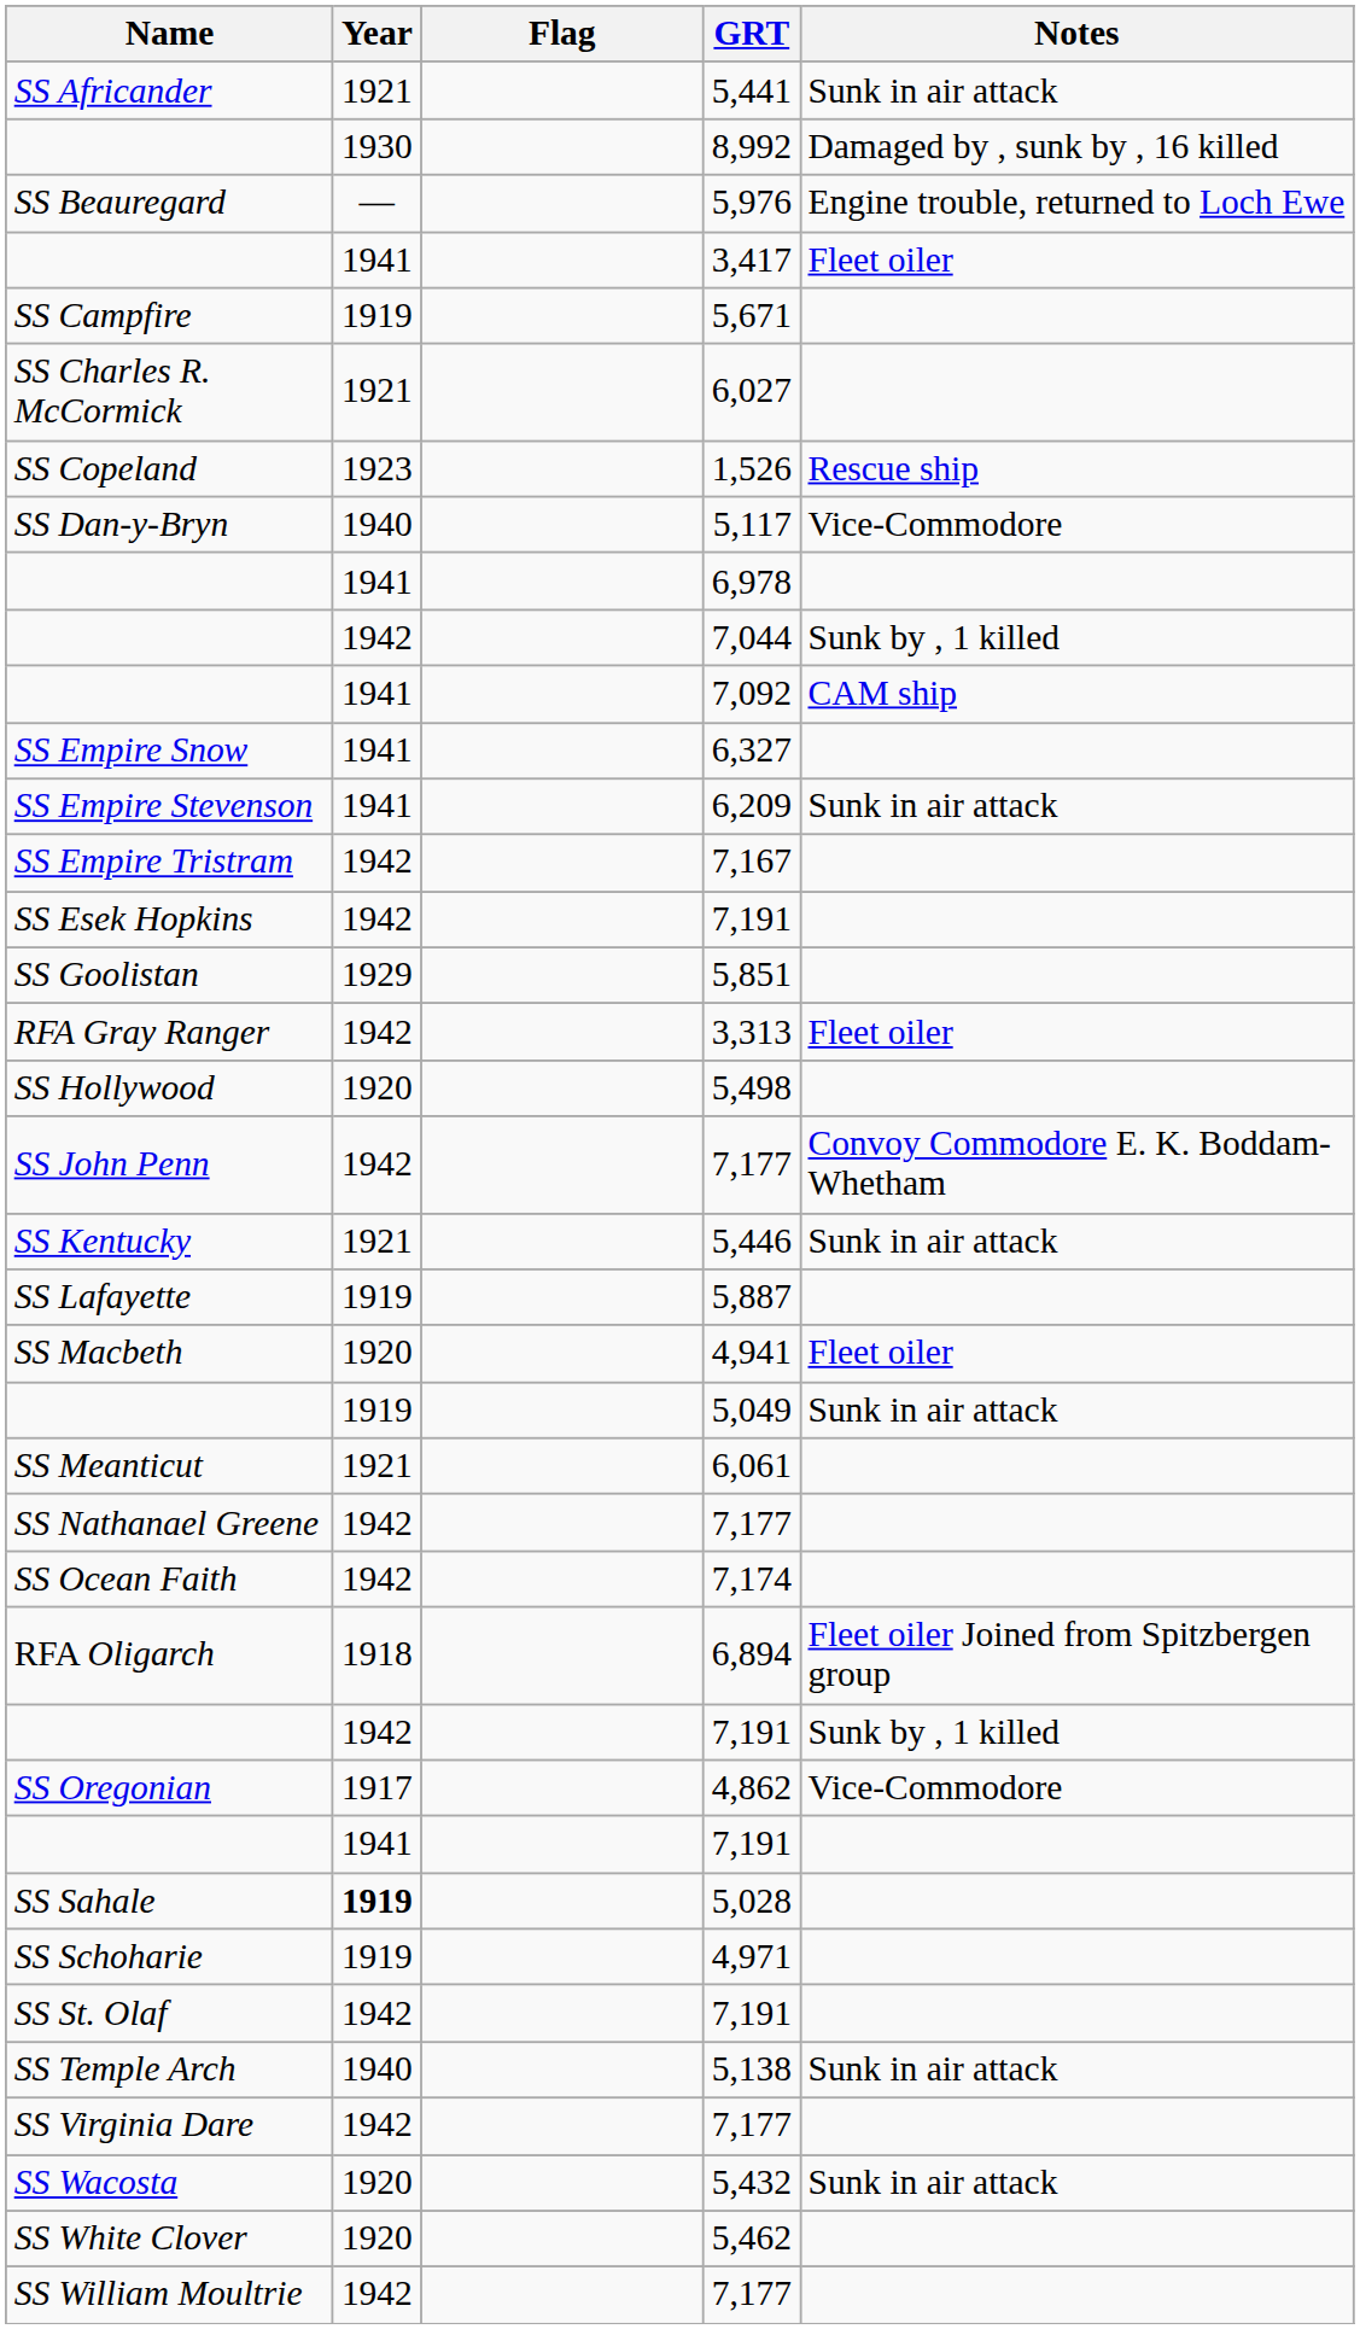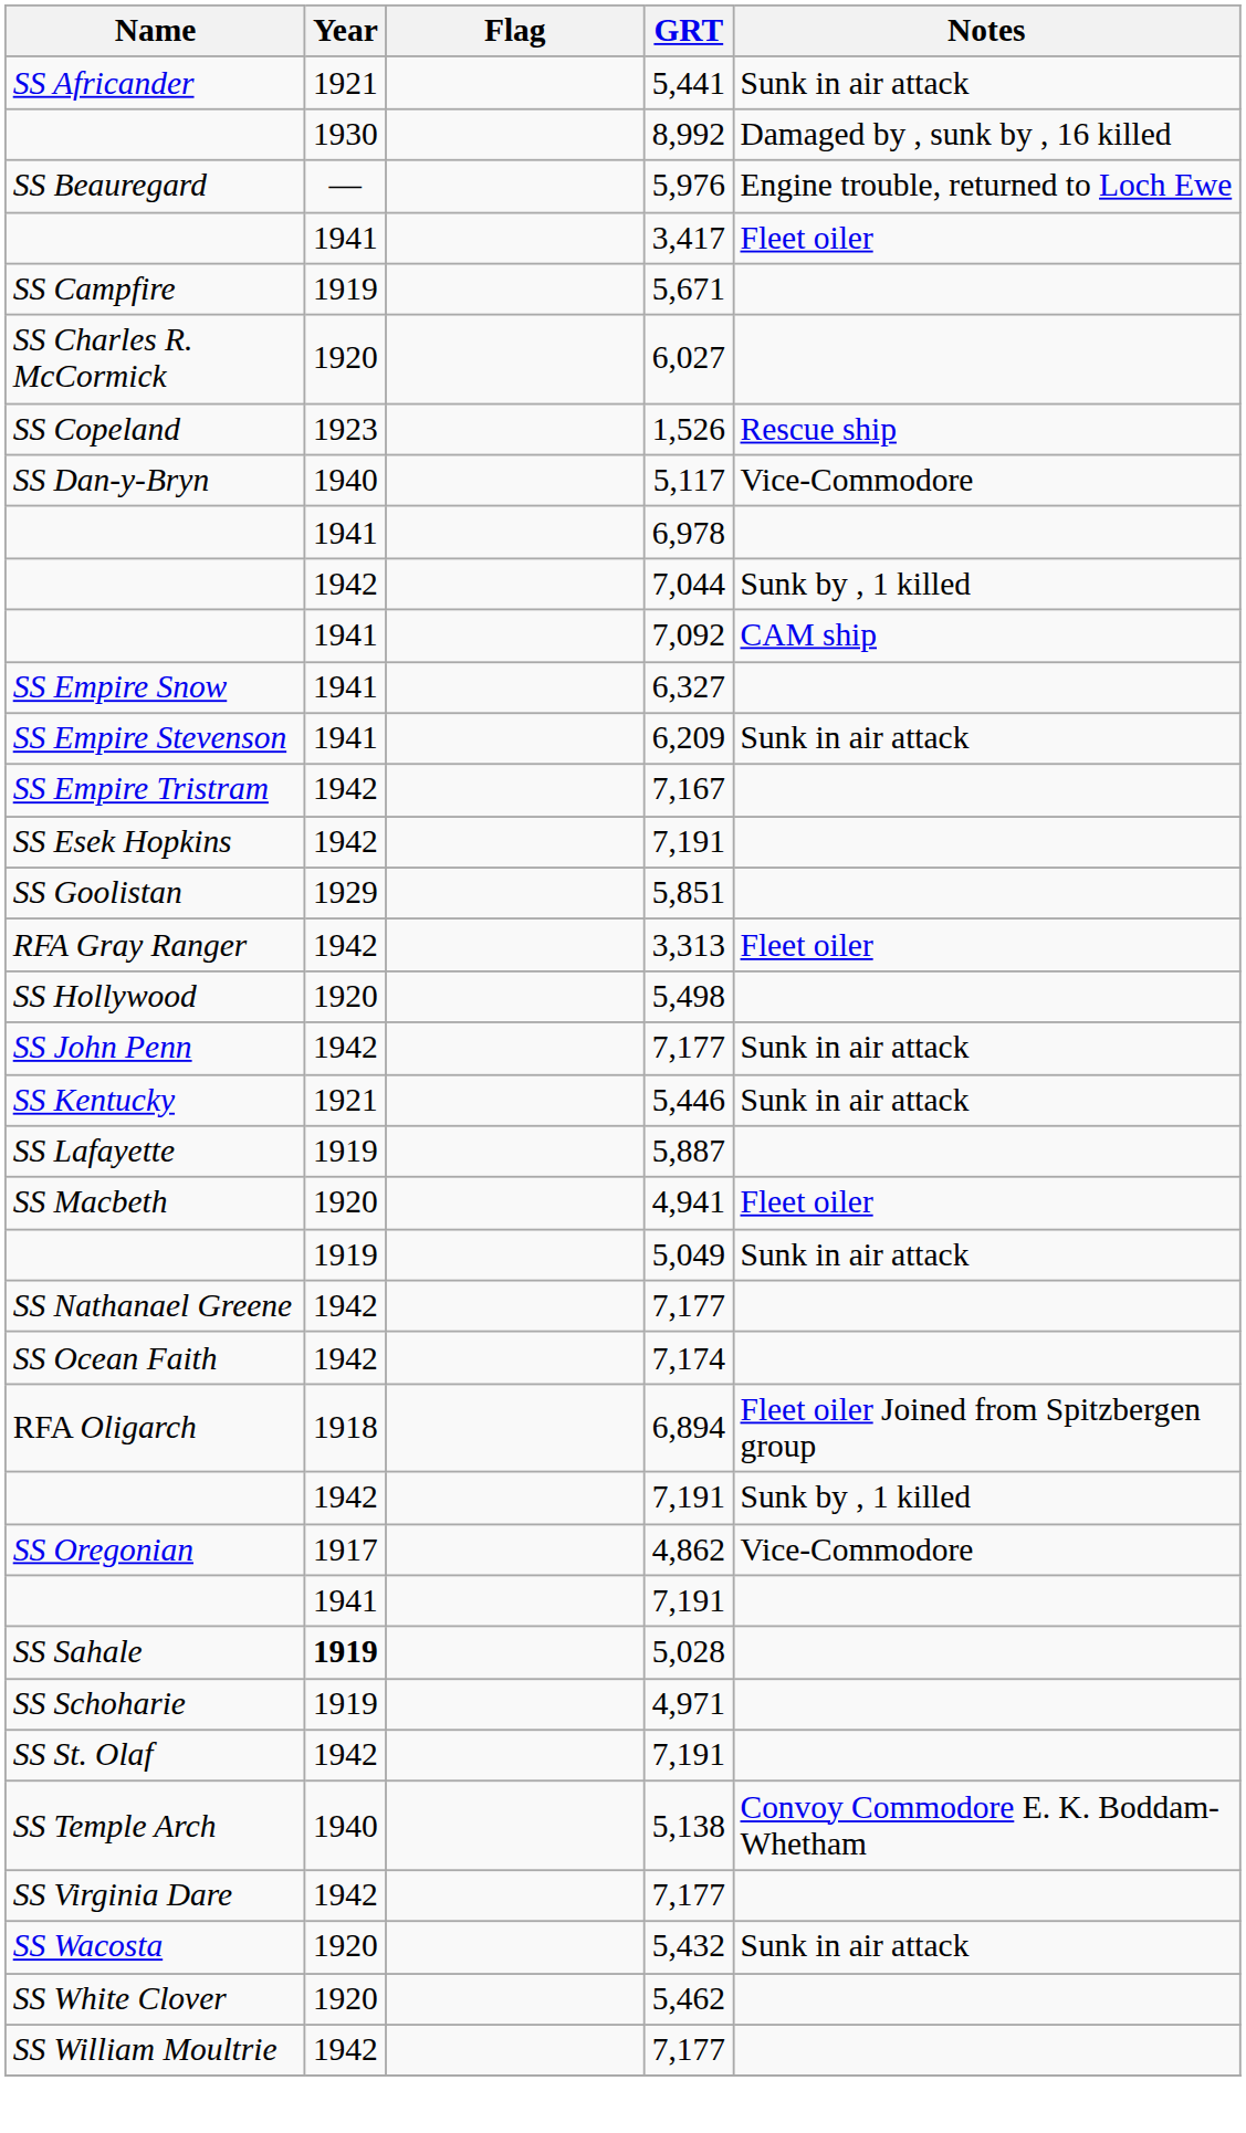6,027 | Year: 1921 -> 1920
SS John Penn / 7,177 | Notes: Convoy Commodore E. K. Boddam-Whetham -> Sunk in air attack
- row: SS Meanticut | 1921 | 6,061
5,138 | Notes: Sunk in air attack -> Convoy Commodore E. K. Boddam-Whetham
